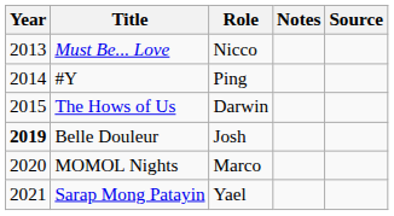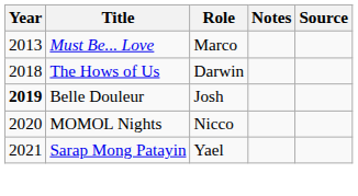Must Be... Love | Role: Nicco -> Marco
- row: 2014 | #Y | Ping
The Hows of Us | Year: 2015 -> 2018
MOMOL Nights | Role: Marco -> Nicco
